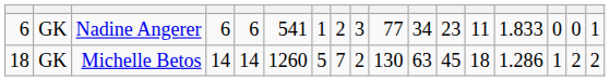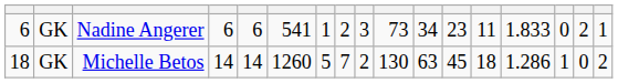Nadine Angerer | column 10: 77 -> 73
Nadine Angerer | column 16: 0 -> 2
Michelle Betos | column 16: 2 -> 0
